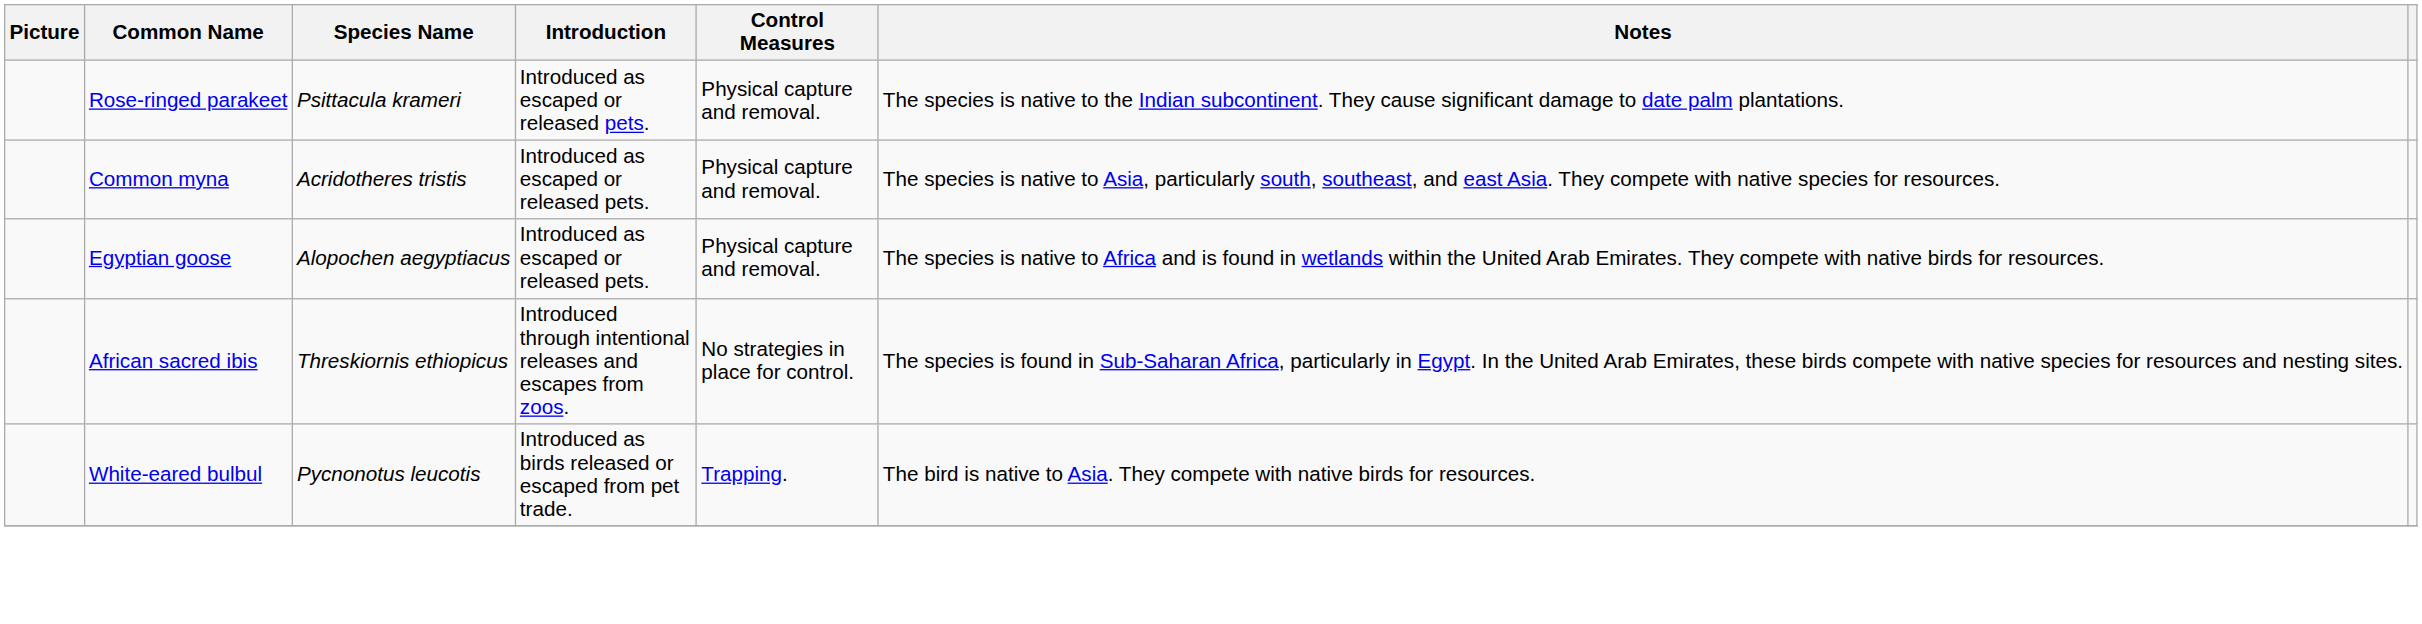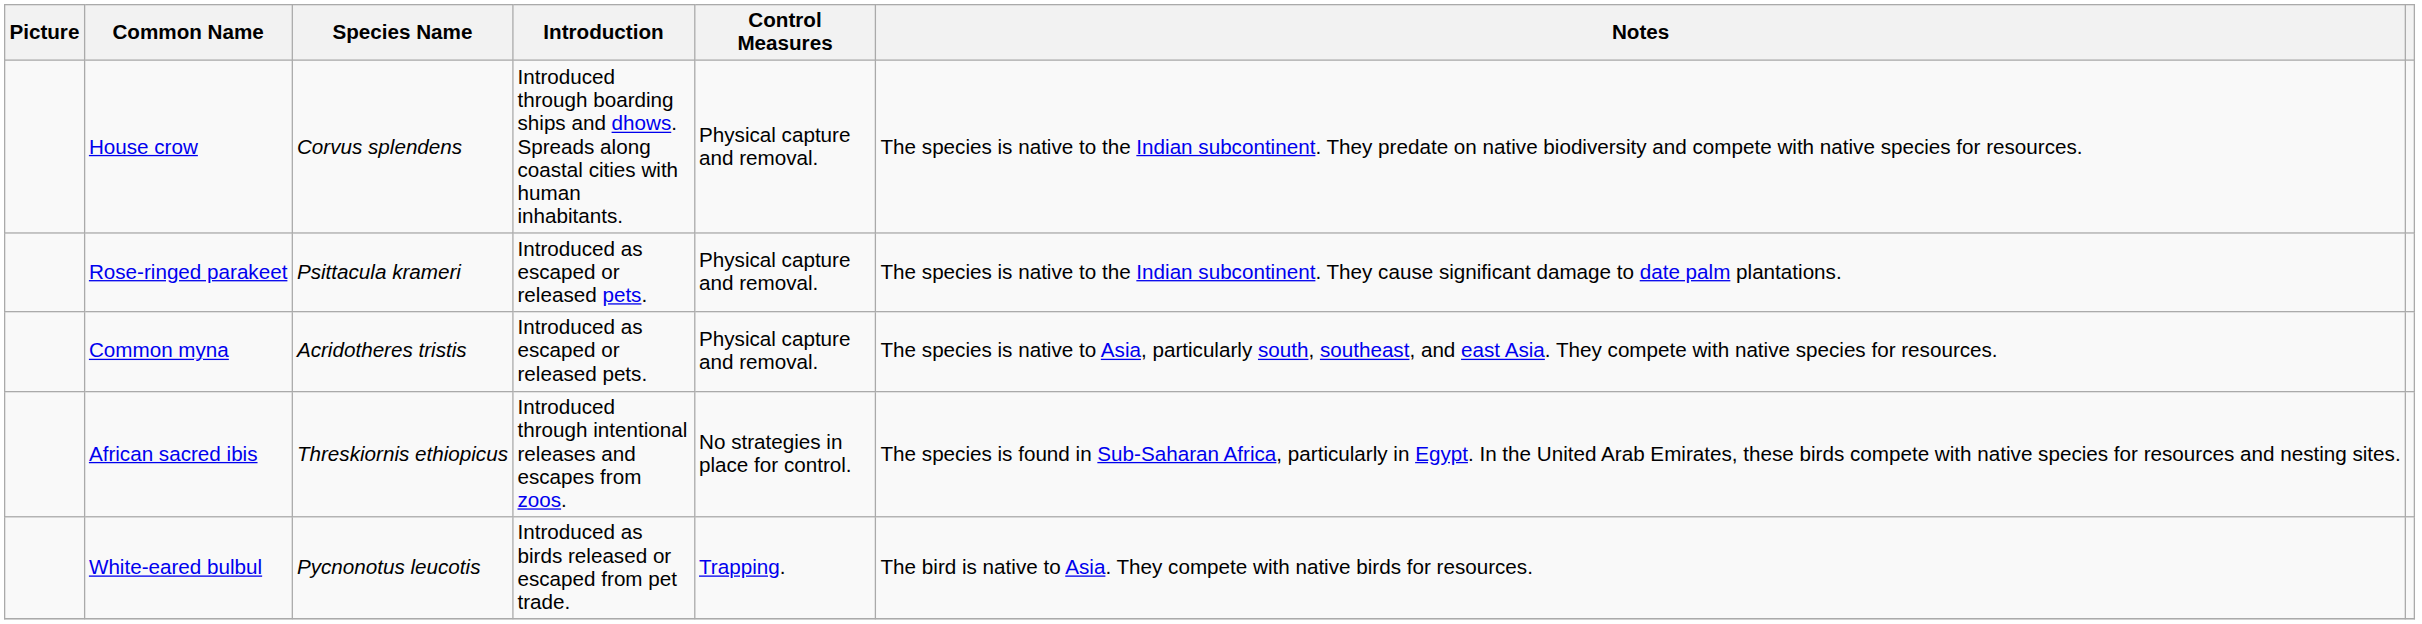+ row: House crow | Corvus splendens | Introduced through boarding ships and dhows. Spreads along coastal cities with human inhabitants. | Physical capture and removal. | The species is native to the Indian subcontinent. They predate on native biodiversity and compete with native species for resources.
- row: Egyptian goose | Alopochen aegyptiacus | Introduced as escaped or released pets. | Physical capture and removal. | The species is native to Africa and is found in wetlands within the United Arab Emirates. They compete with native birds for resources.
